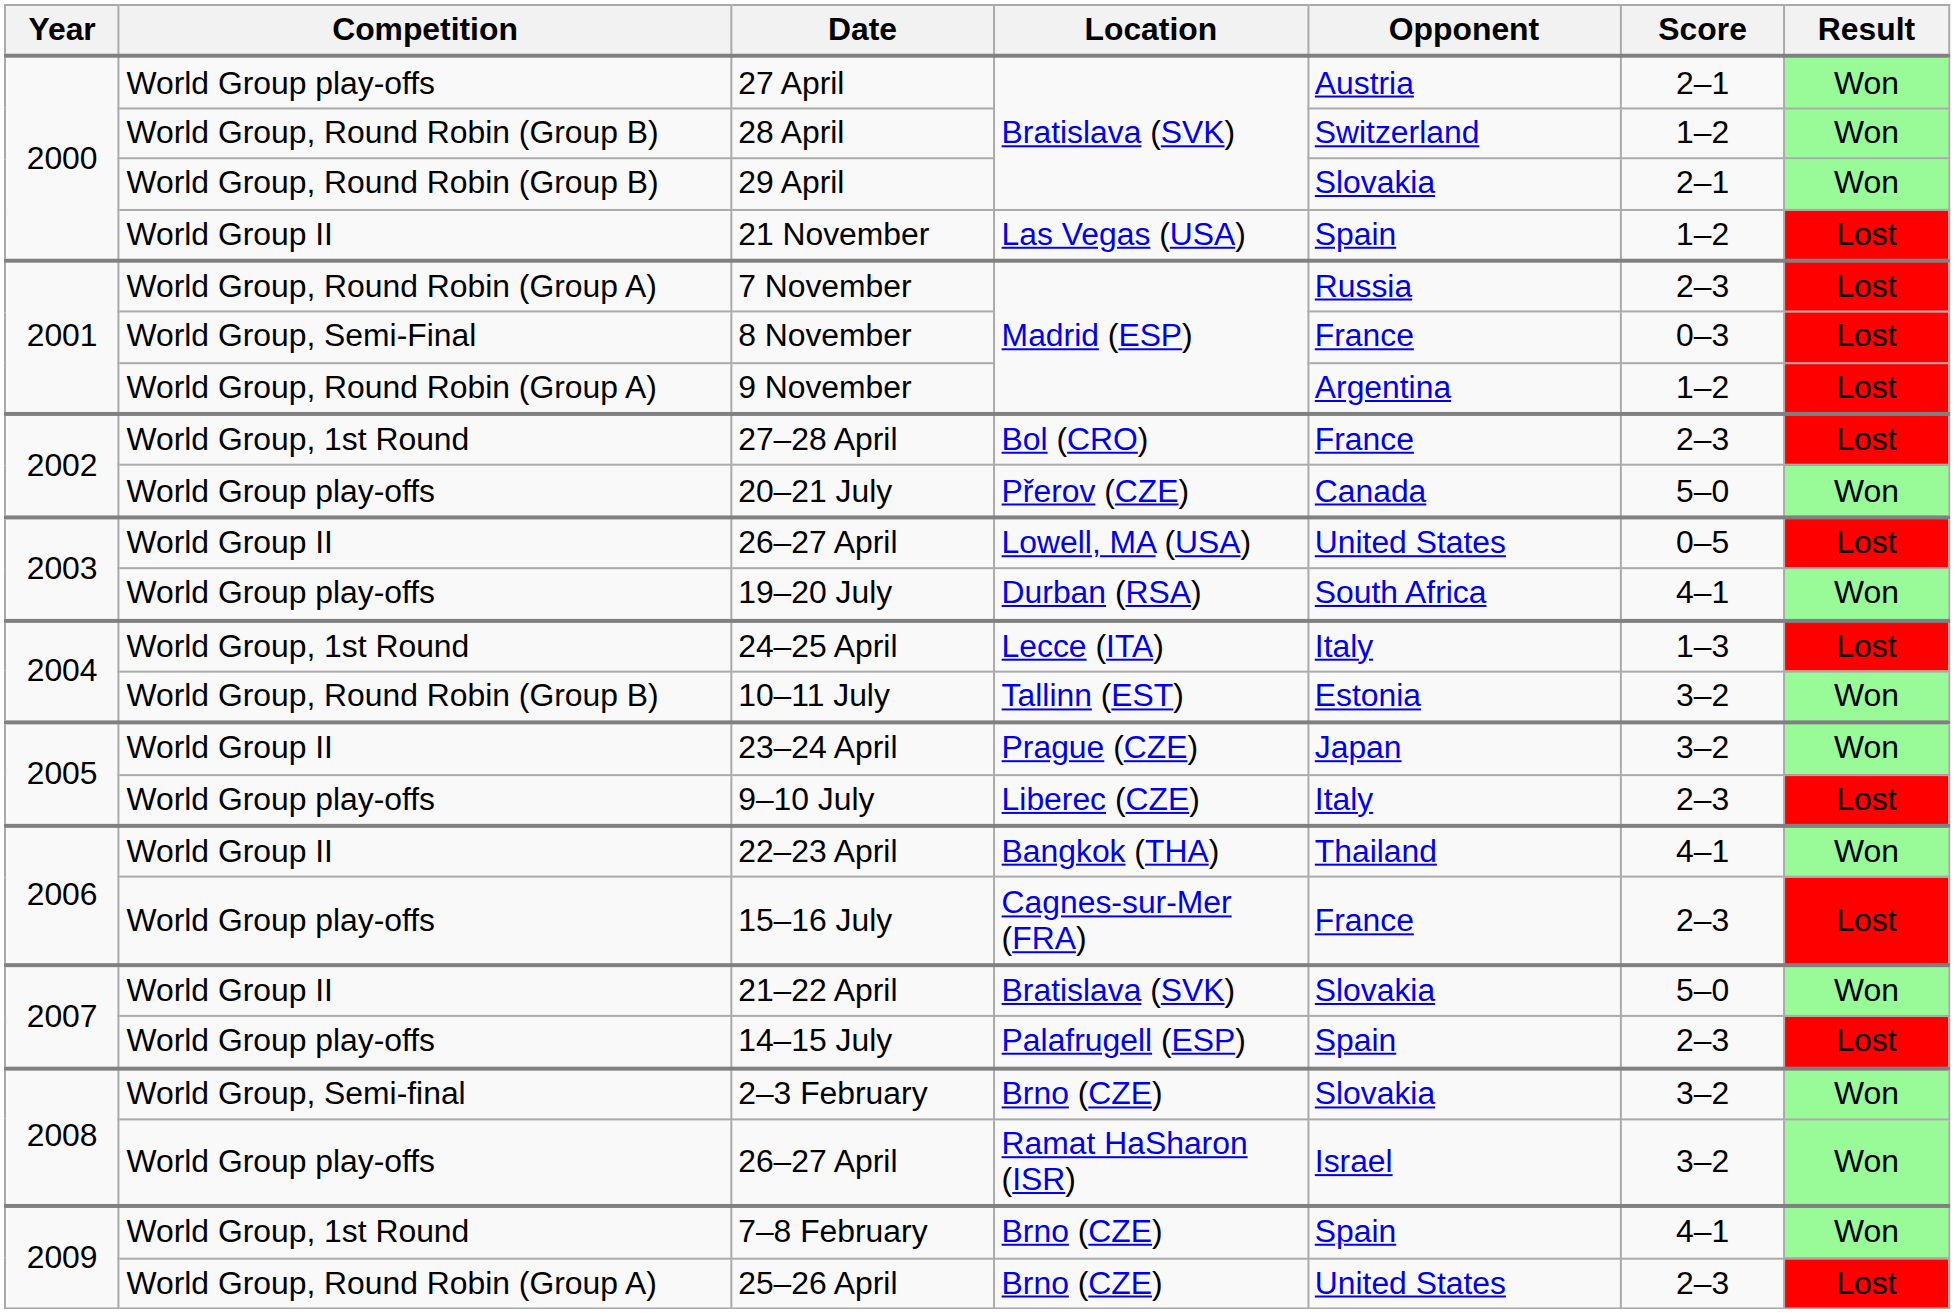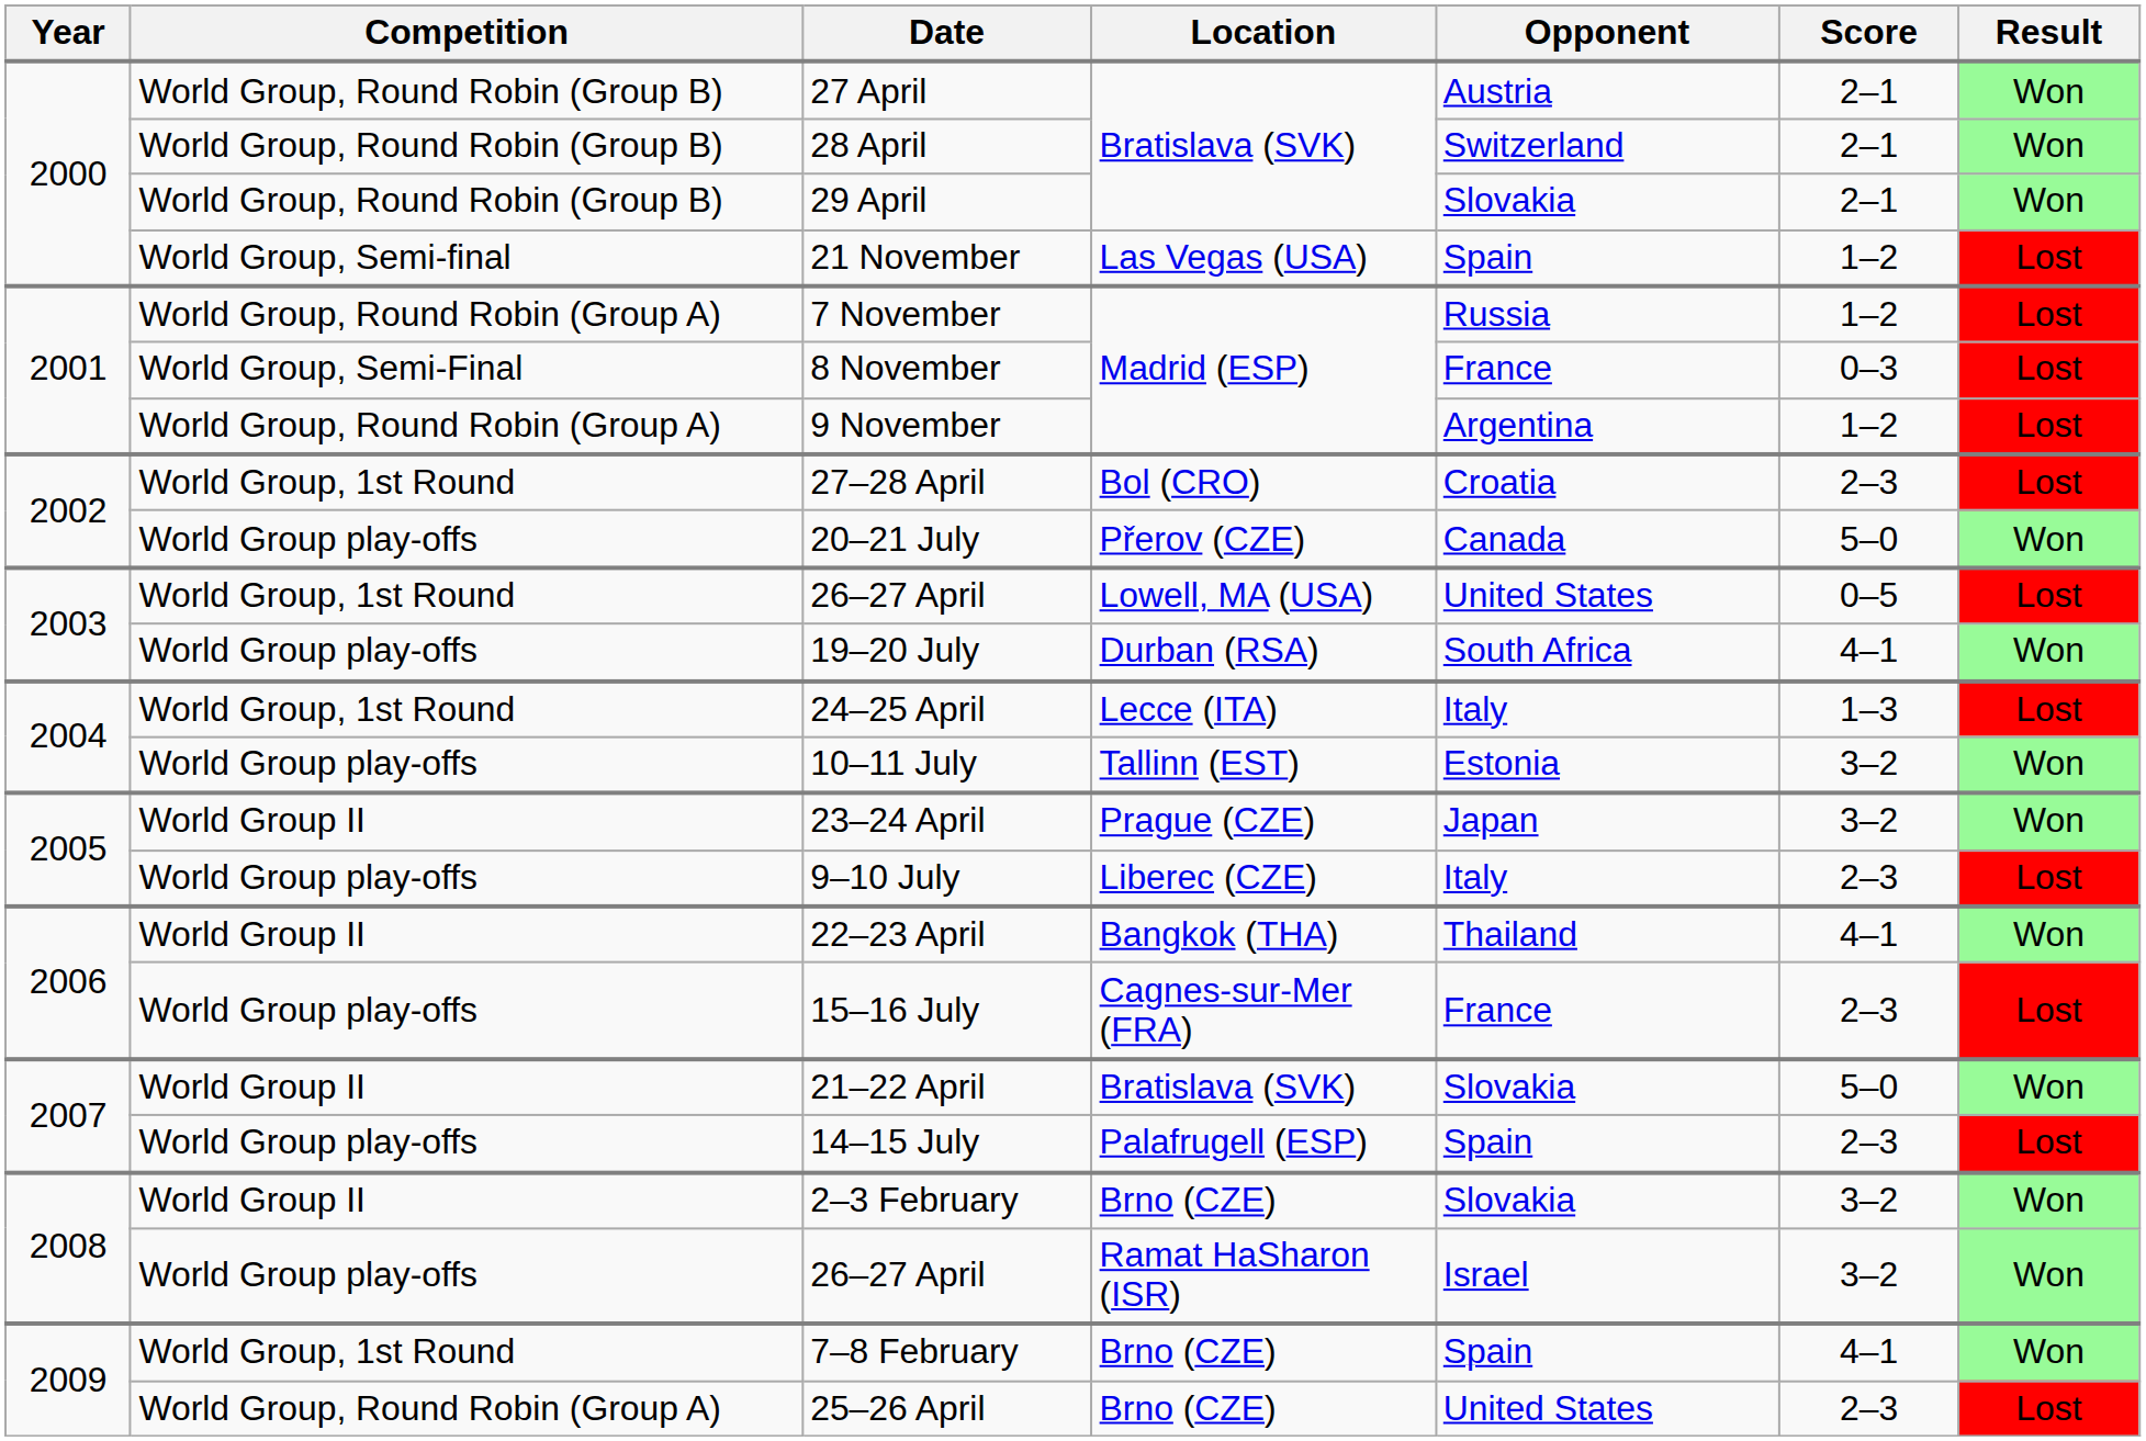27 April | Competition: World Group play-offs -> World Group, Round Robin (Group B)
28 April | Score: 1–2 -> 2–1
21 November | Competition: World Group II -> World Group, Semi-final
7 November | Score: 2–3 -> 1–2
27–28 April | Opponent: France -> Croatia
26–27 April / Lowell, MA (USA) | Competition: World Group II -> World Group, 1st Round
10–11 July | Competition: World Group, Round Robin (Group B) -> World Group play-offs
2–3 February | Competition: World Group, Semi-final -> World Group II
